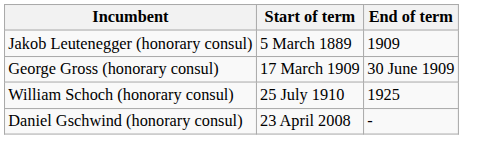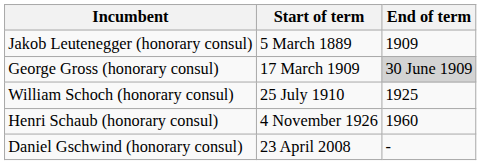George Gross (honorary consul) | End of term: no background -> lightgrey background
+ row: Henri Schaub (honorary consul) | 4 November 1926 | 1960
